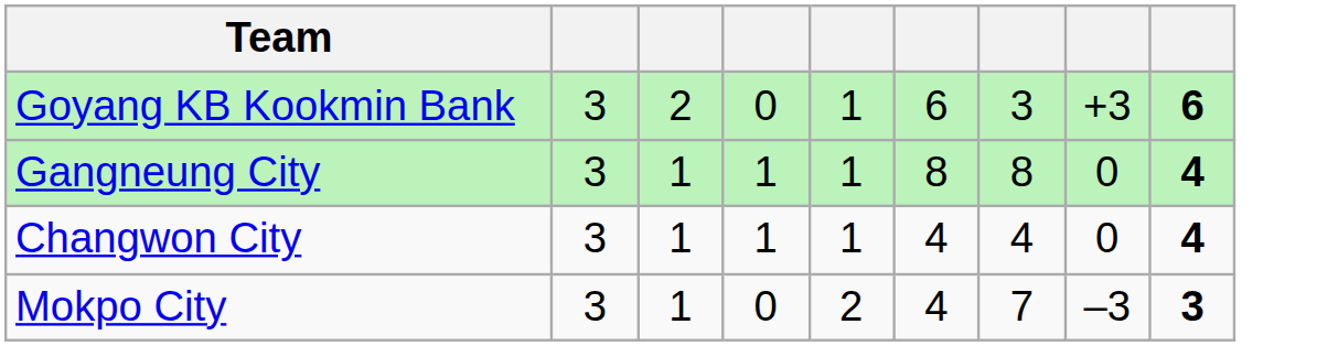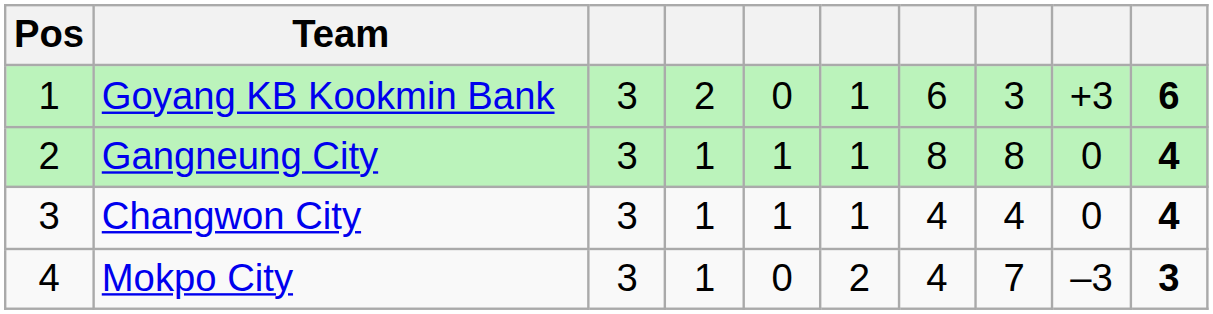+ column: Pos | 1 | 2 | 3 | 4
